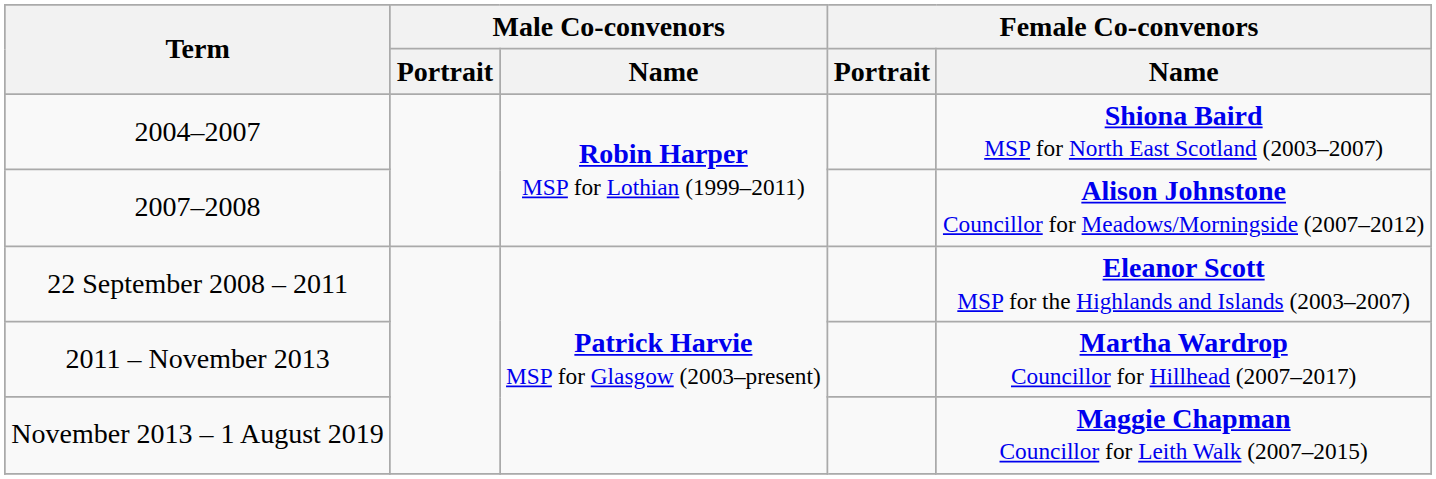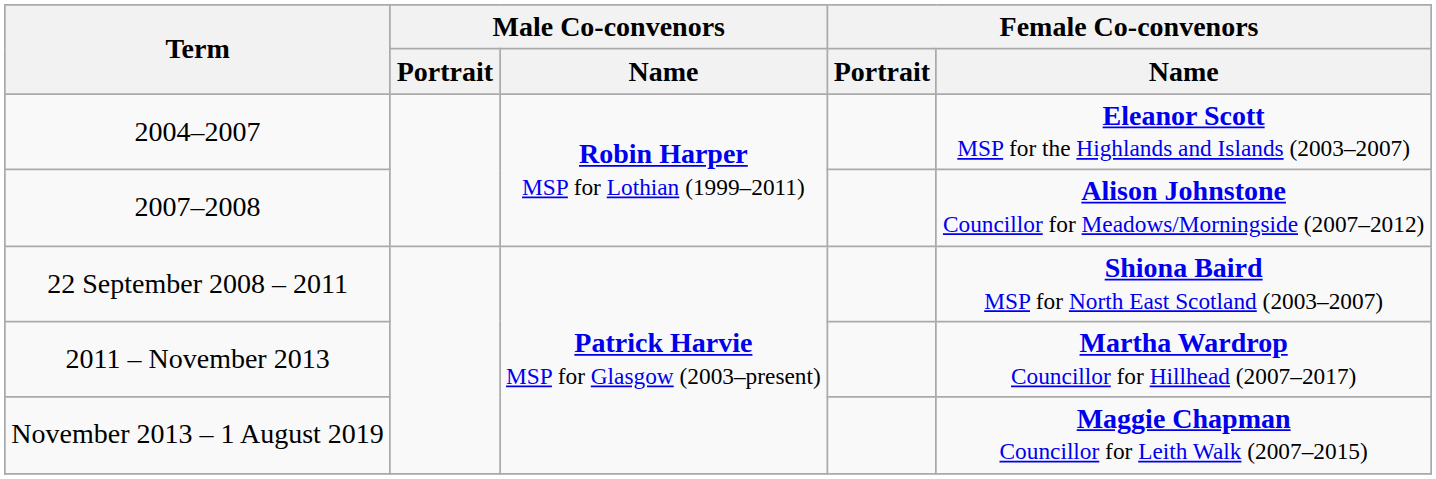2004–2007 | Female Co-convenors / Name: Shiona Baird MSP for North East Scotland (2003–2007) -> Eleanor Scott MSP for the Highlands and Islands (2003–2007)
22 September 2008 – 2011 | Female Co-convenors / Name: Eleanor Scott MSP for the Highlands and Islands (2003–2007) -> Shiona Baird MSP for North East Scotland (2003–2007)
